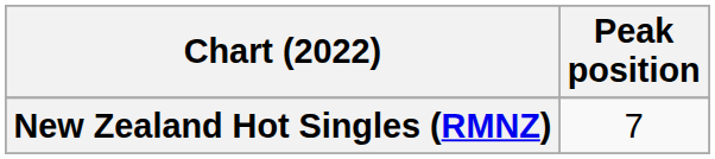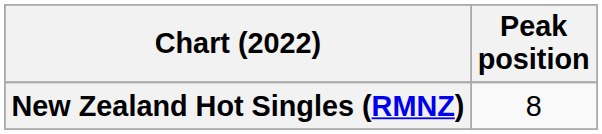New Zealand Hot Singles (RMNZ) | Peak position: 7 -> 8
